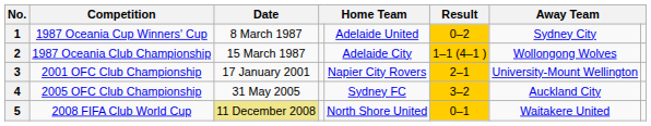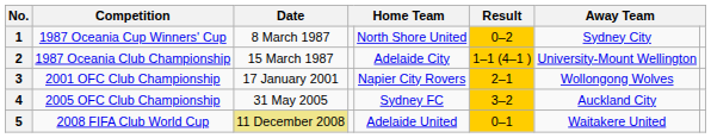1 | column 5: Adelaide United -> North Shore United
2 | column 7: Wollongong Wolves -> University-Mount Wellington
3 | column 7: University-Mount Wellington -> Wollongong Wolves
5 | column 5: North Shore United -> Adelaide United
